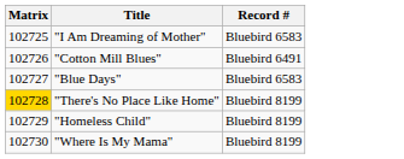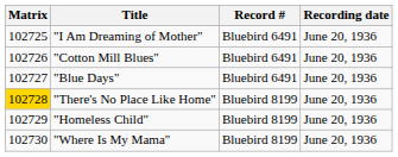+ column: Recording date | June 20, 1936 | June 20, 1936 | June 20, 1936 | June 20, 1936 | June 20, 1936 | June 20, 1936
"I Am Dreaming of Mother" | Record #: Bluebird 6583 -> Bluebird 6491
"Blue Days" | Record #: Bluebird 6583 -> Bluebird 6491
